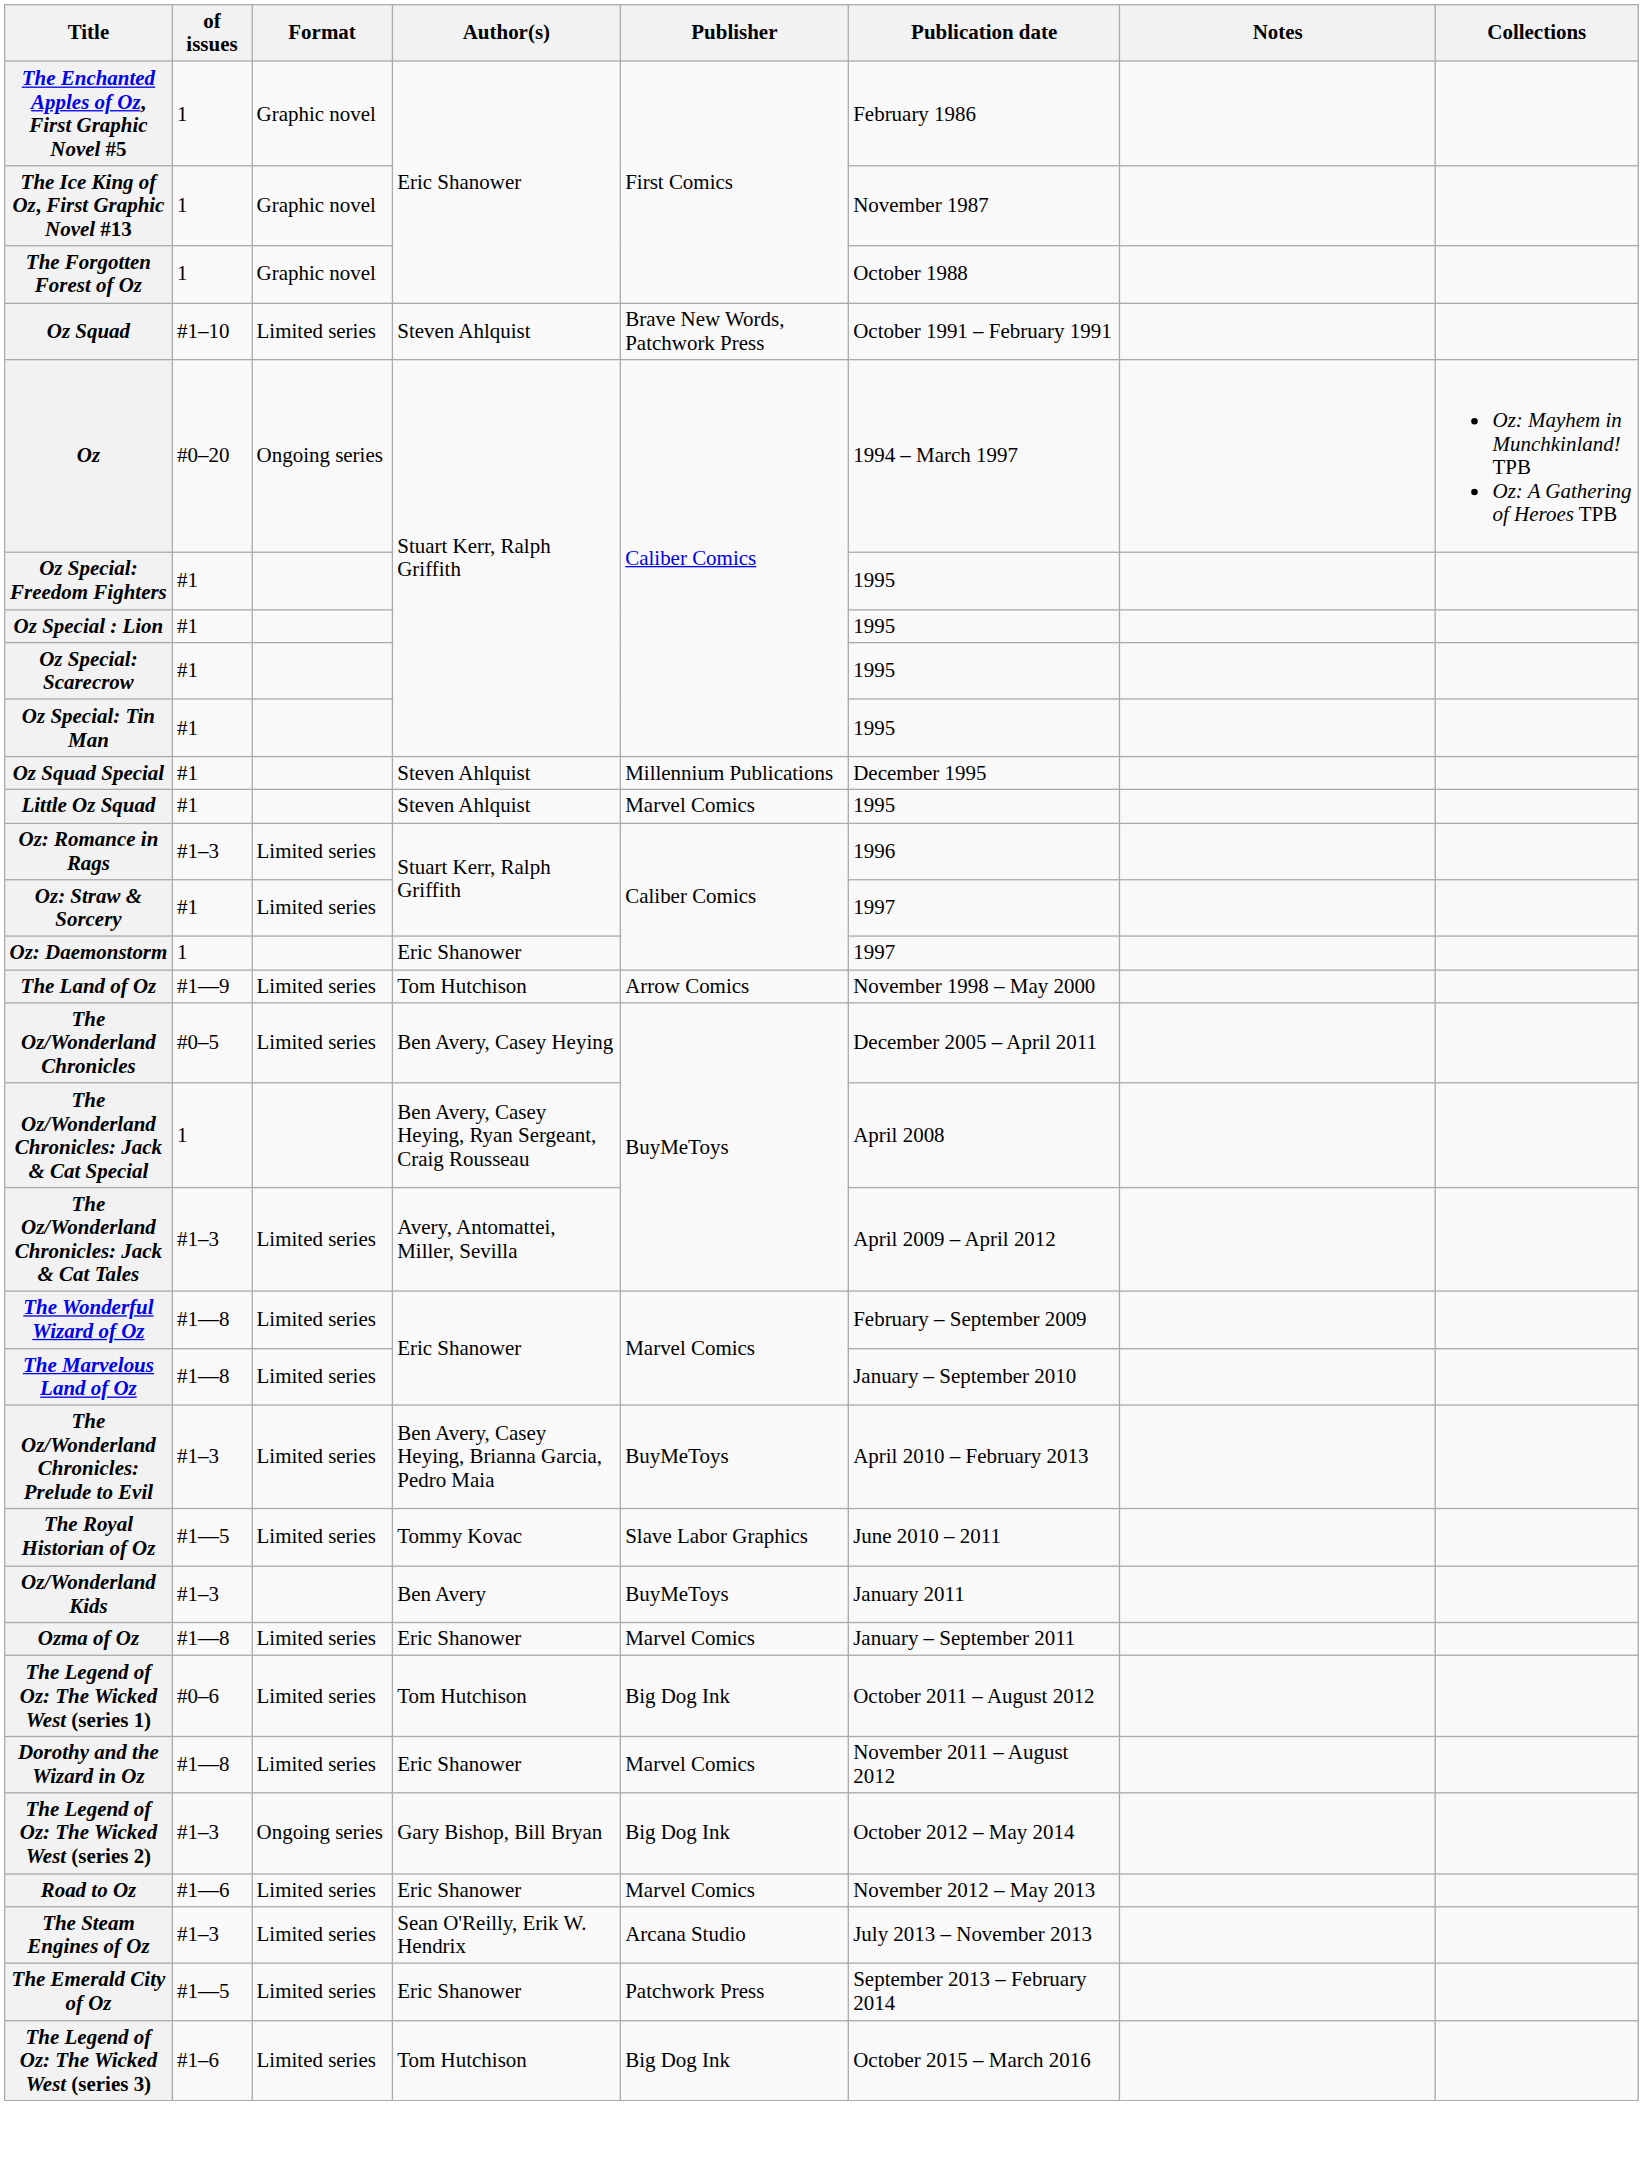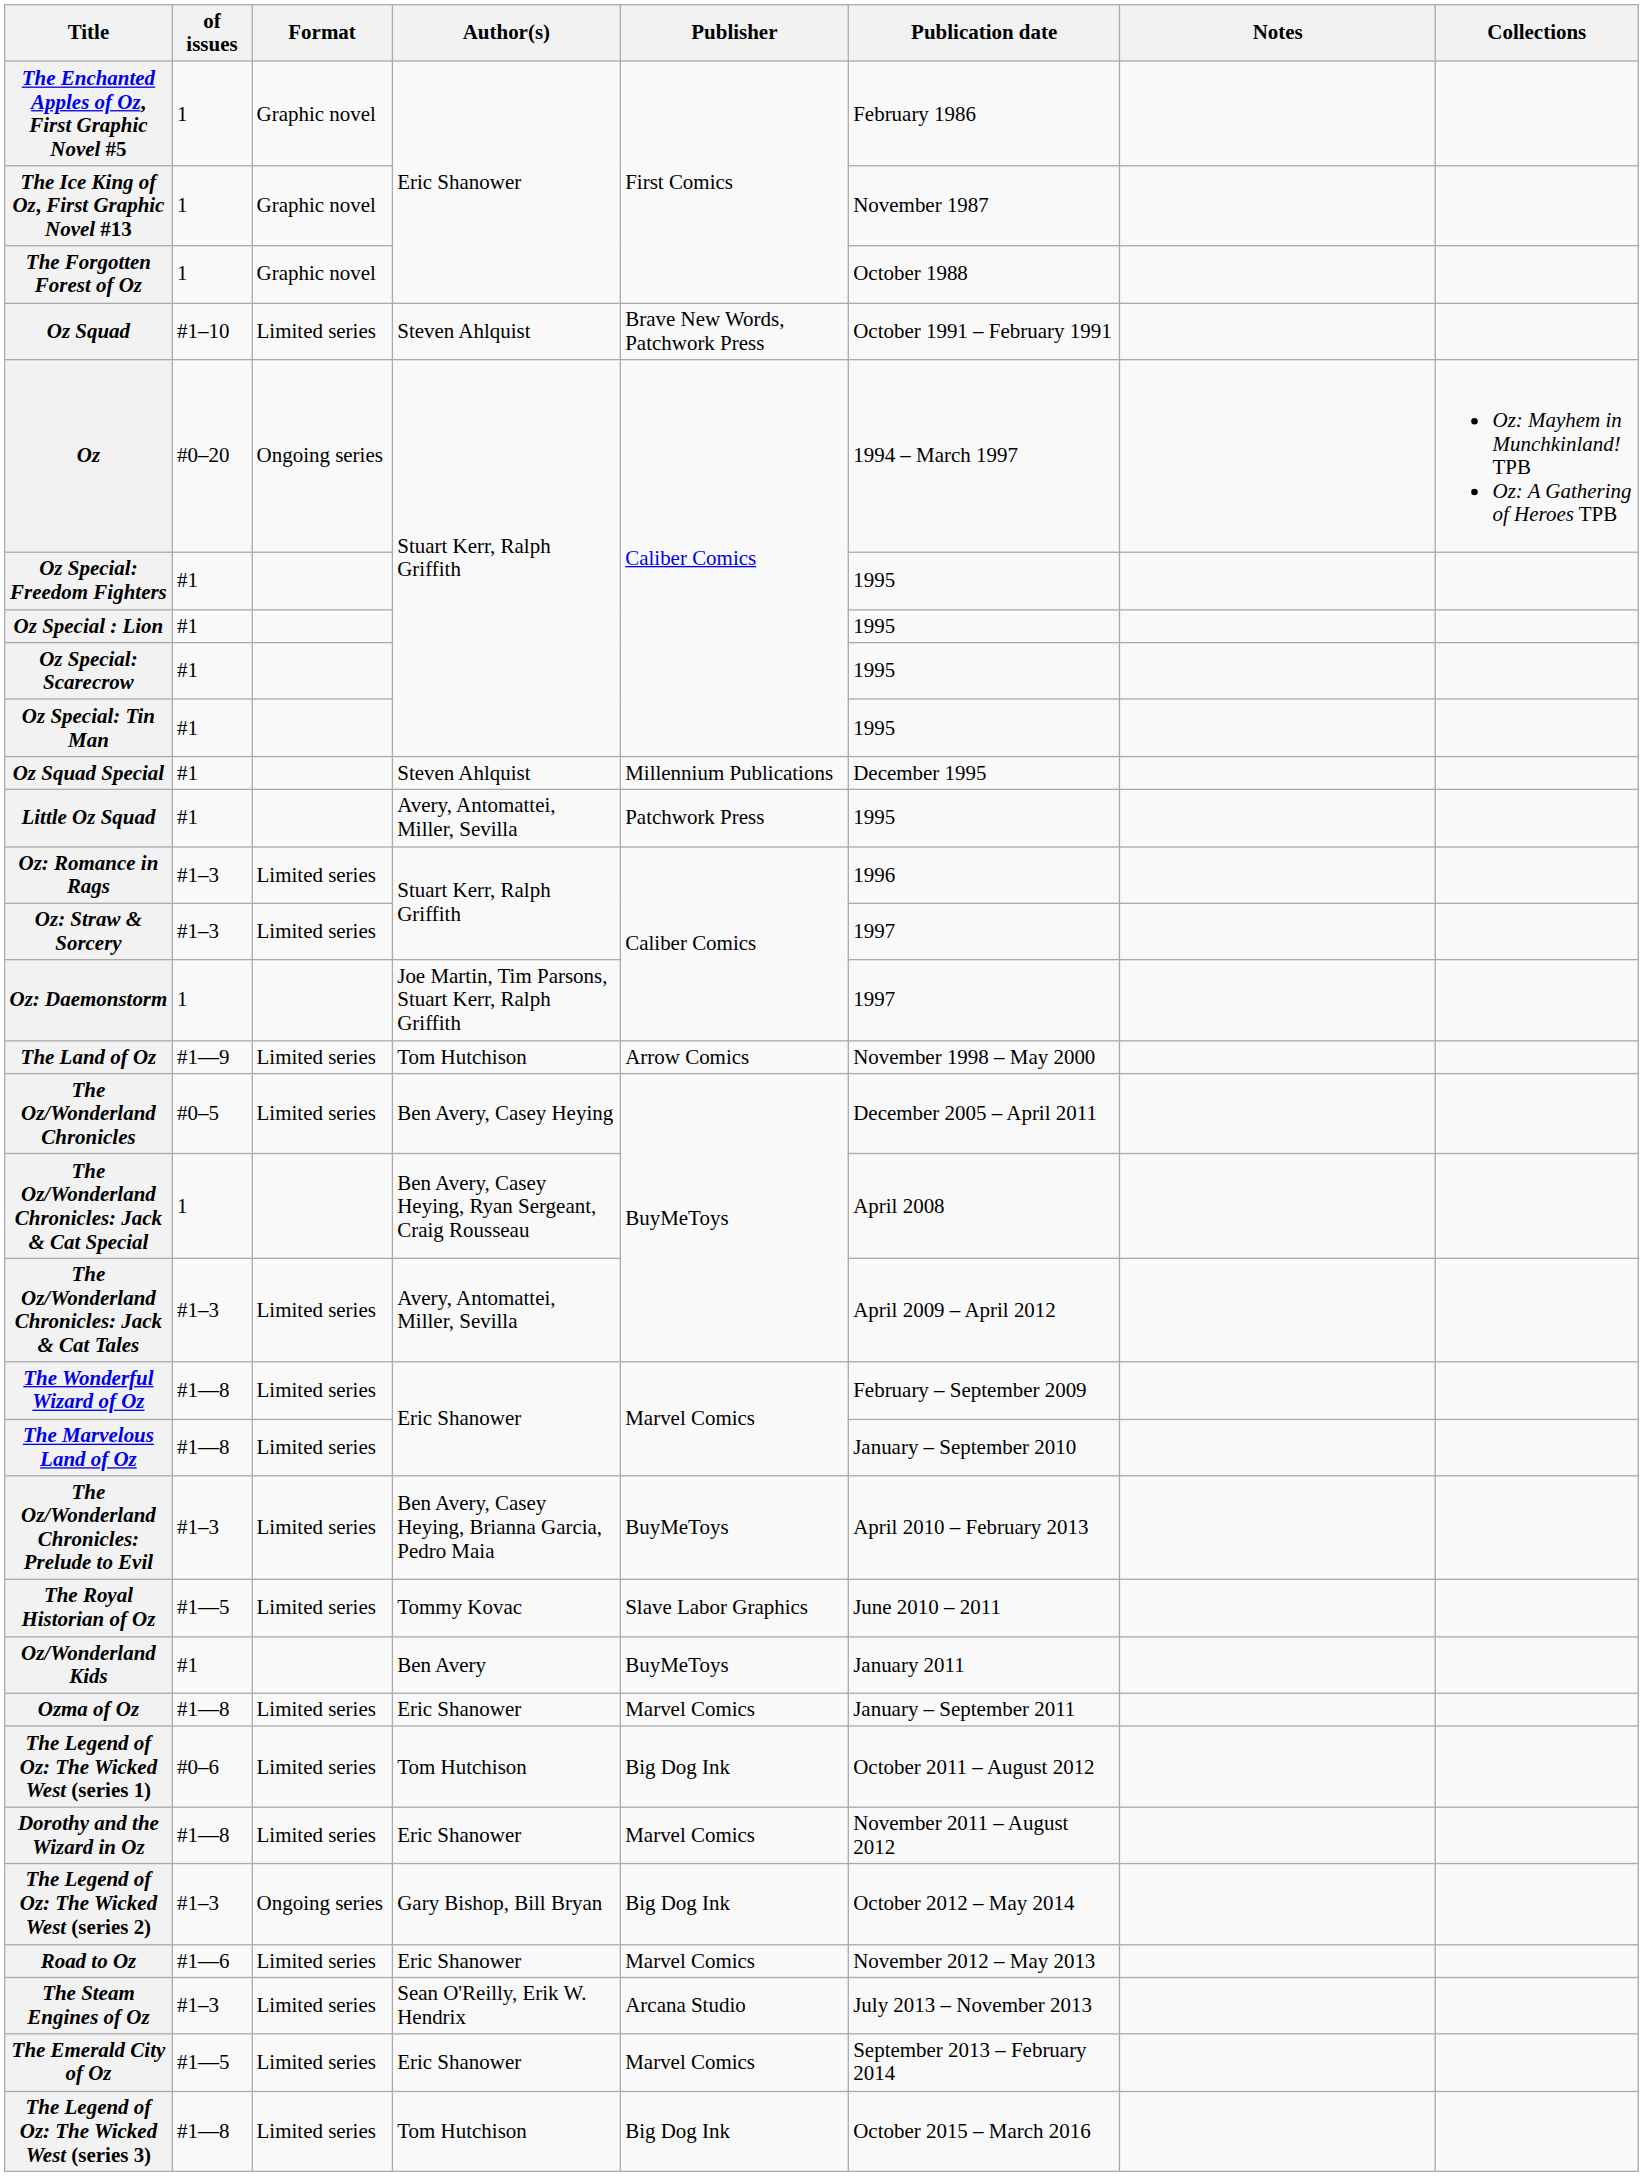Little Oz Squad | Author(s): Steven Ahlquist -> Avery, Antomattei, Miller, Sevilla
Little Oz Squad | Publisher: Marvel Comics -> Patchwork Press
Oz: Straw & Sorcery | of issues: #1 -> #1–3
Oz: Daemonstorm | Author(s): Eric Shanower -> Joe Martin, Tim Parsons, Stuart Kerr, Ralph Griffith
Oz/Wonderland Kids | of issues: #1–3 -> #1
The Emerald City of Oz | Publisher: Patchwork Press -> Marvel Comics
The Legend of Oz: The Wicked West (series 3) | of issues: #1–6 -> #1—8
